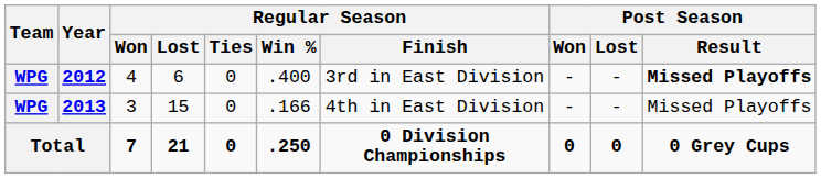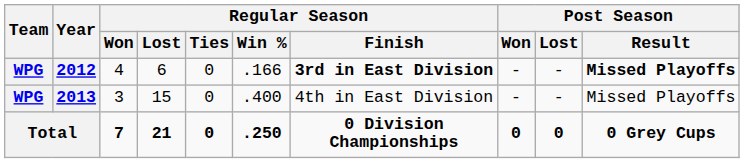2012 | Regular Season / Win %: .400 -> .166
2012 | Regular Season / Finish: normal -> bold
2013 | Regular Season / Win %: .166 -> .400
